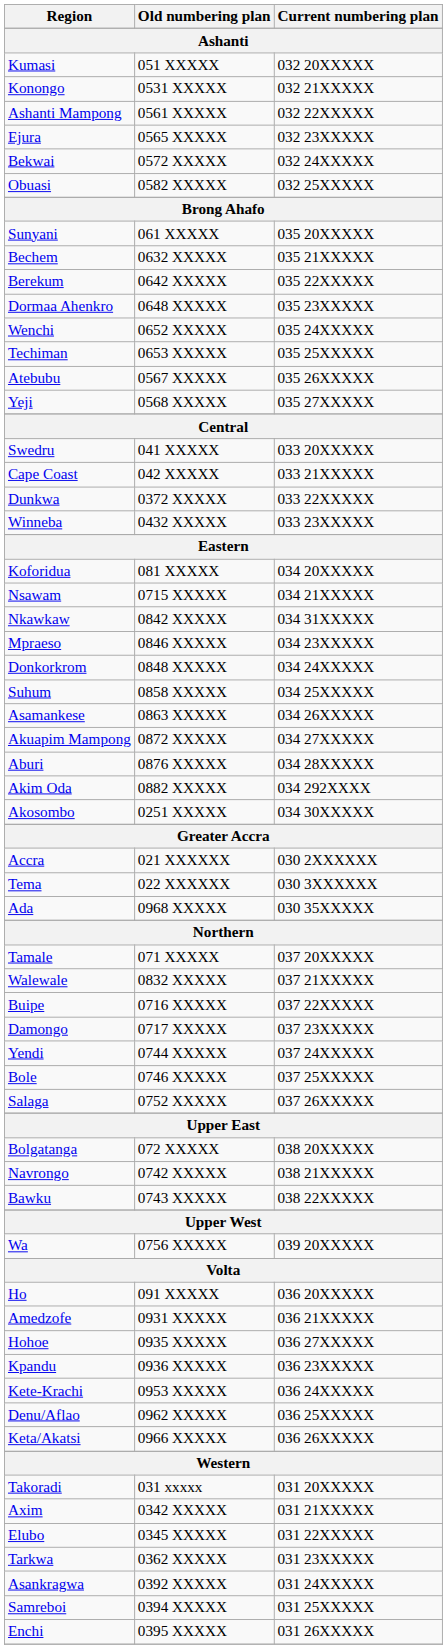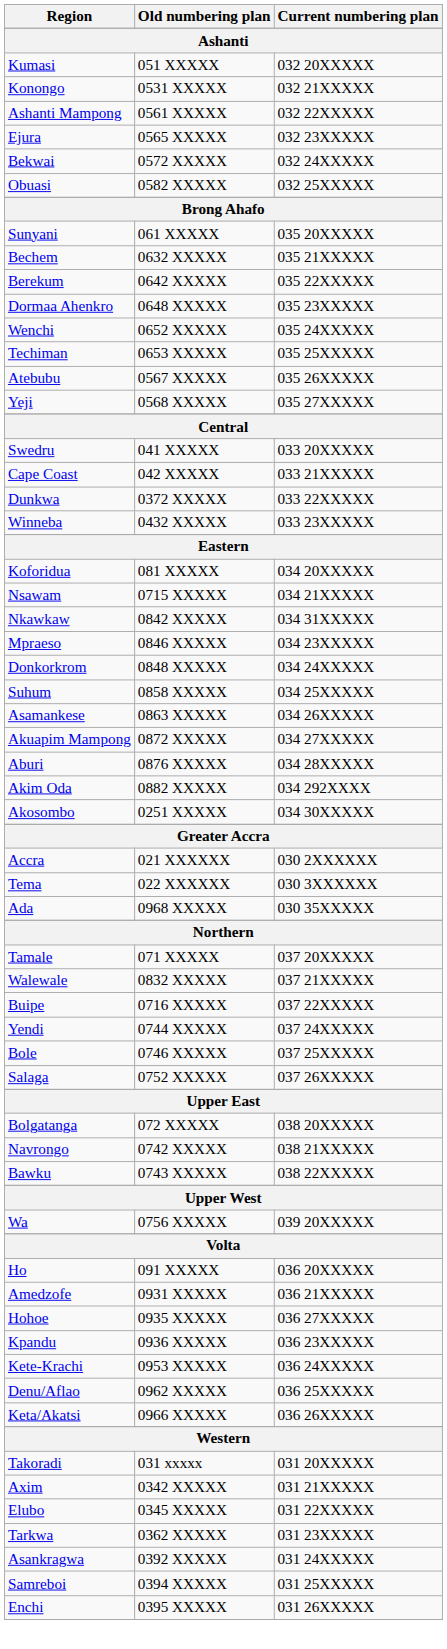- row: Damongo | 0717 XXXXX | 037 23XXXXX
